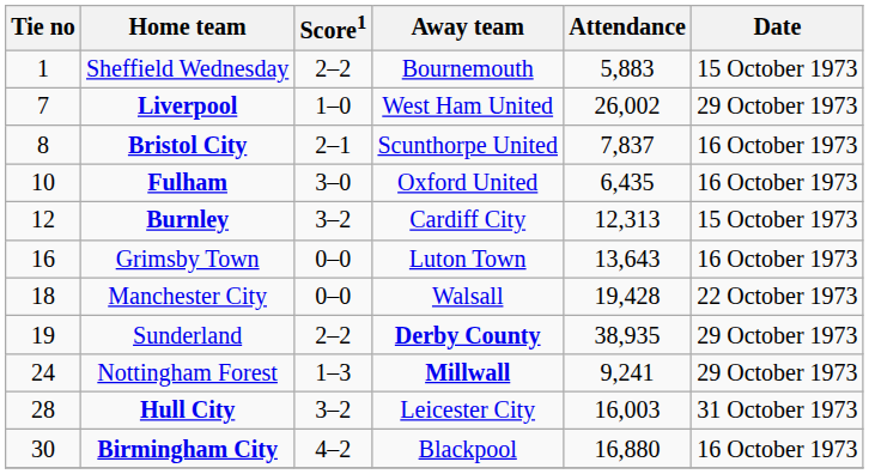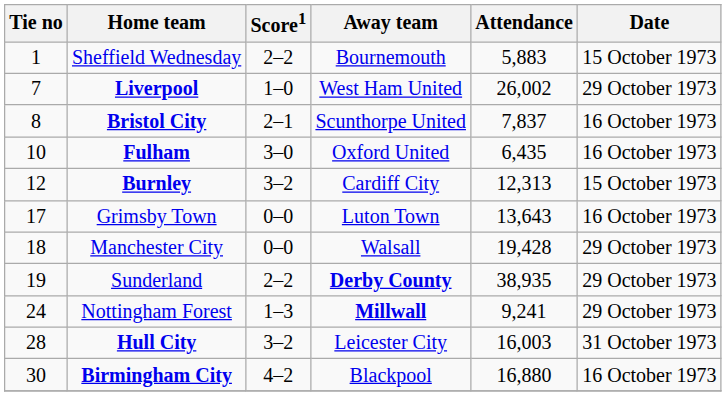Grimsby Town | Tie no: 16 -> 17
Manchester City | Date: 22 October 1973 -> 29 October 1973
